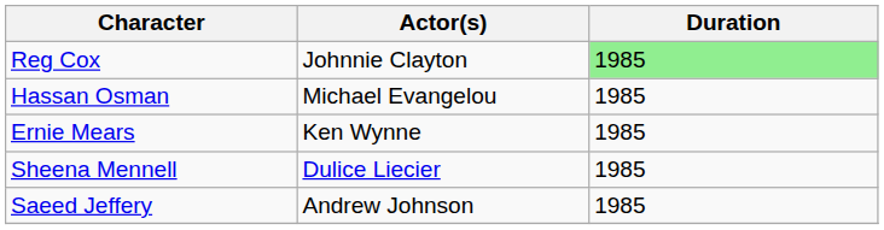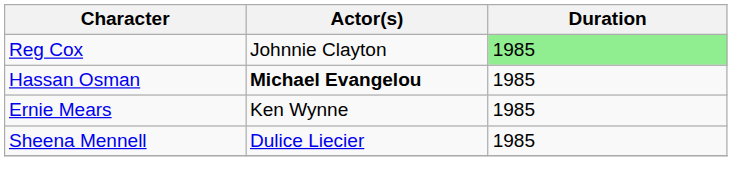Hassan Osman | Actor(s): normal -> bold
- row: Saeed Jeffery | Andrew Johnson | 1985
